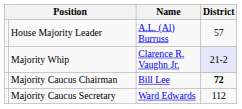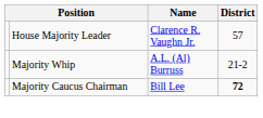House Majority Leader | Name: A.L. (Al) Burruss -> Clarence R. Vaughn Jr.
Majority Whip | Name: Clarence R. Vaughn Jr. -> A.L. (Al) Burruss
Majority Whip | District: lavender background -> no background
- row: Majority Caucus Secretary | Ward Edwards | 112
